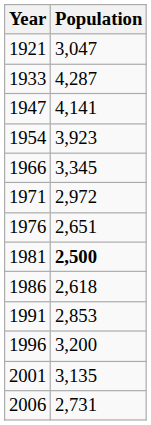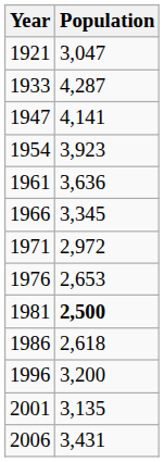+ row: 1961 | 3,636
1976 | Population: 2,651 -> 2,653
- row: 1991 | 2,853
2006 | Population: 2,731 -> 3,431
